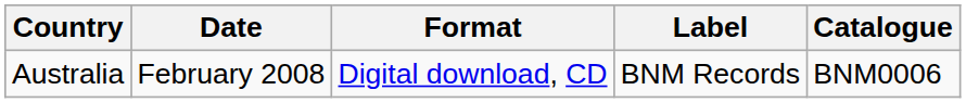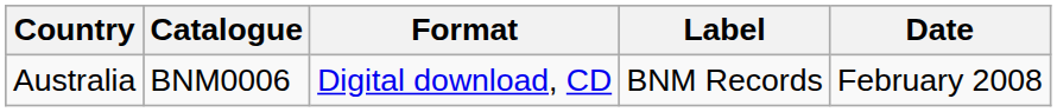columns swapped: Date <-> Catalogue
